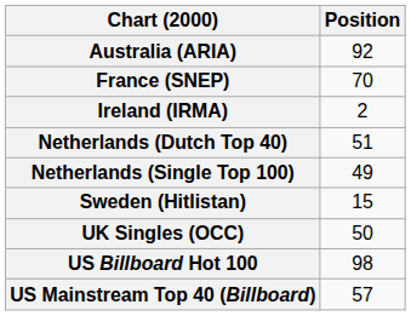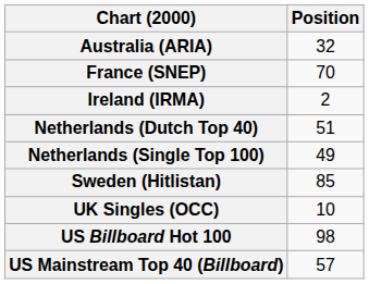Australia (ARIA) | Position: 92 -> 32
Sweden (Hitlistan) | Position: 15 -> 85
UK Singles (OCC) | Position: 50 -> 10
